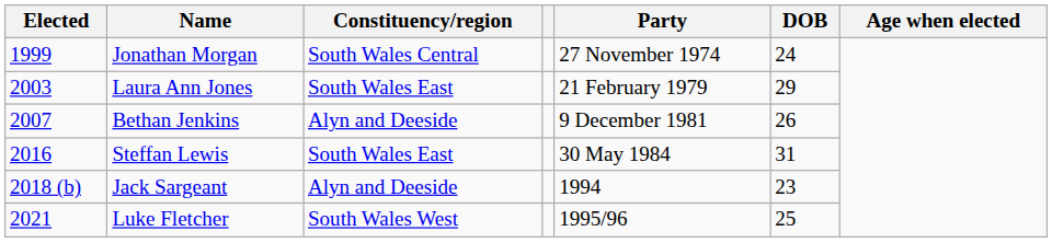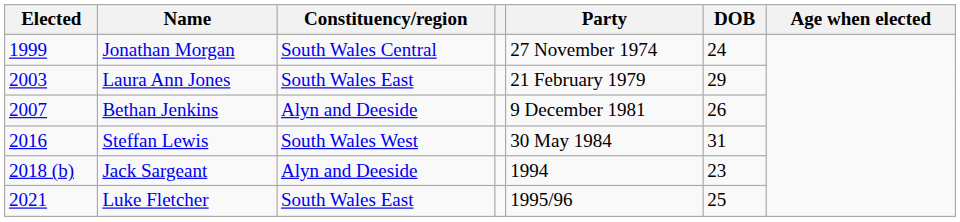Steffan Lewis | Constituency/region: South Wales East -> South Wales West
Luke Fletcher | Constituency/region: South Wales West -> South Wales East
